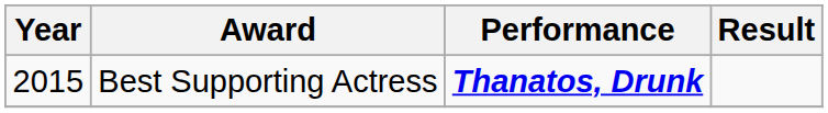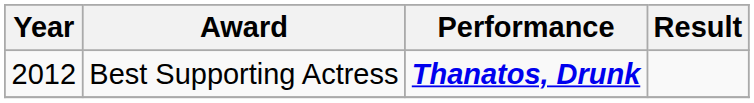Best Supporting Actress | Year: 2015 -> 2012
